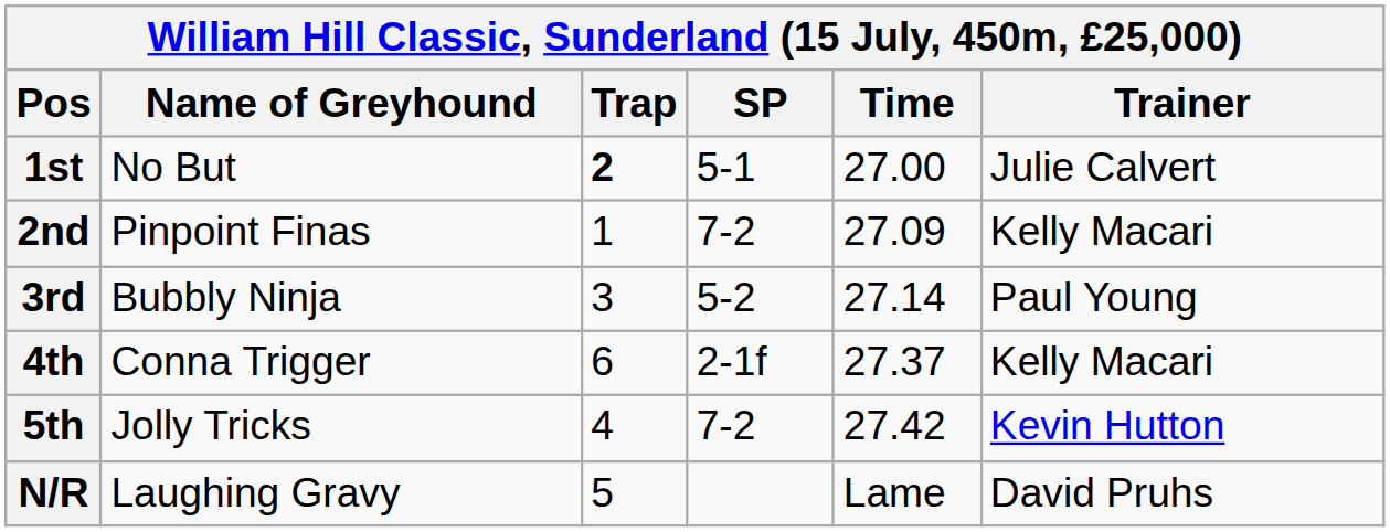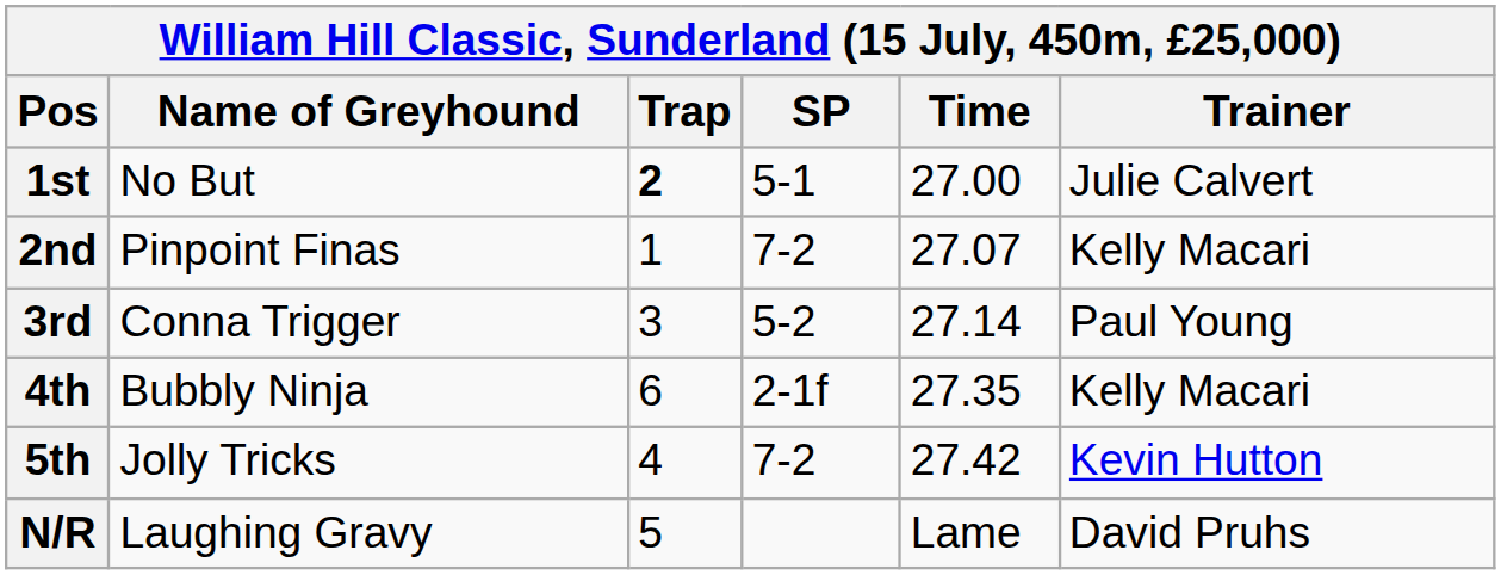2nd | Time: 27.09 -> 27.07
3rd | Name of Greyhound: Bubbly Ninja -> Conna Trigger
4th | Name of Greyhound: Conna Trigger -> Bubbly Ninja
4th | Time: 27.37 -> 27.35
